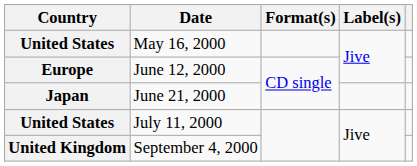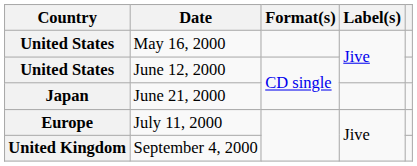June 12, 2000 | Country: Europe -> United States
July 11, 2000 | Country: United States -> Europe
